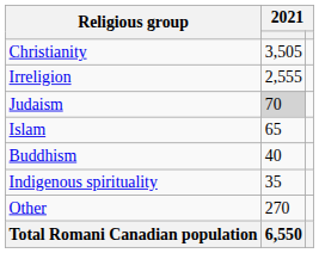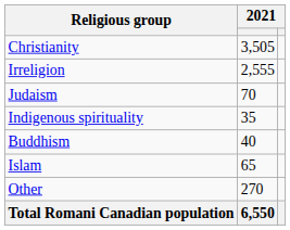Judaism | column 2: lightgrey background -> no background
rows swapped: Islam <-> Indigenous spirituality
